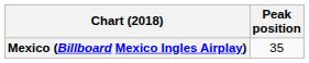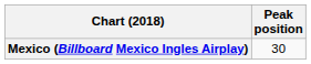Mexico (Billboard Mexico Ingles Airplay) | Peak position: 35 -> 30
